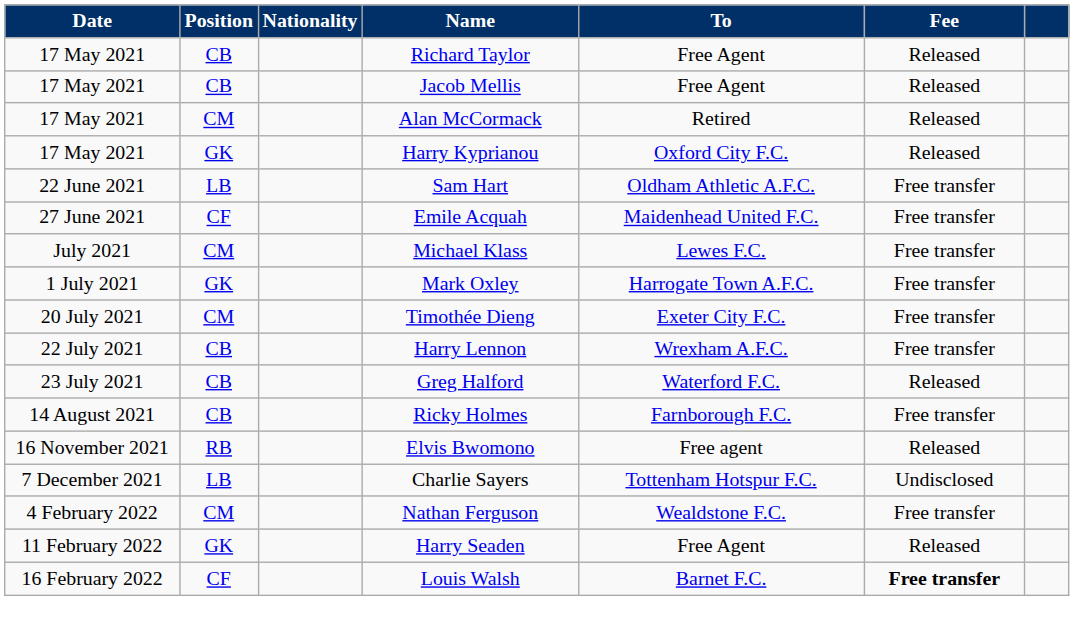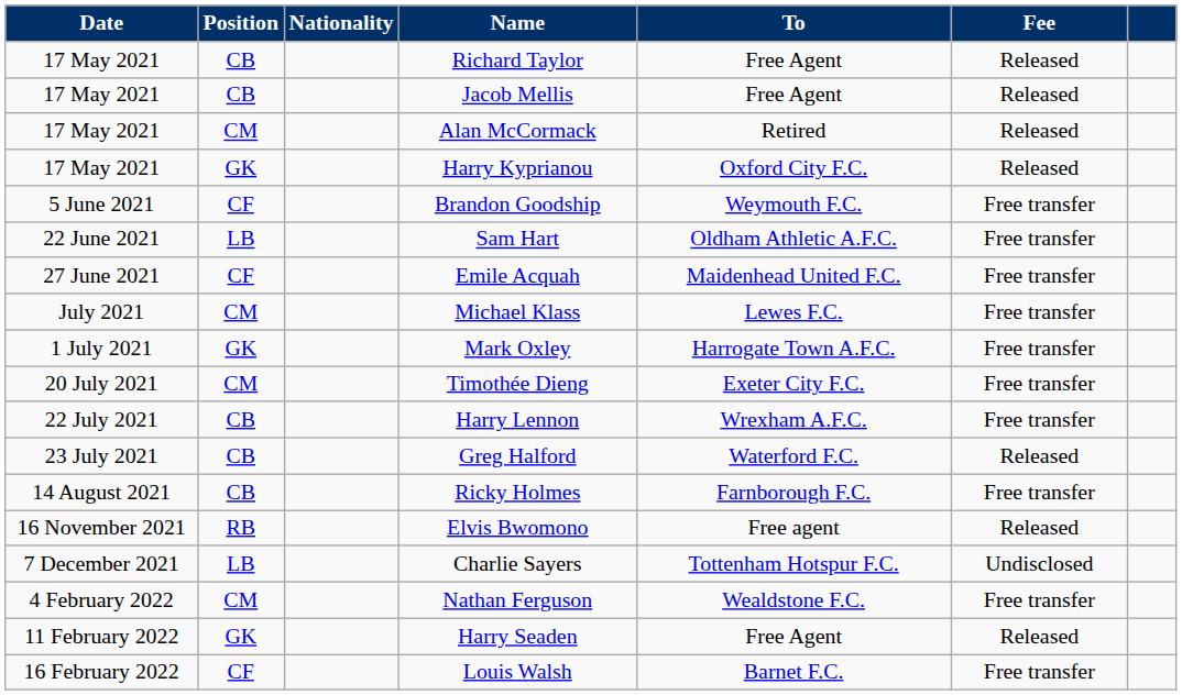+ row: 5 June 2021 | CF | Brandon Goodship | Weymouth F.C. | Free transfer
Louis Walsh | Fee: bold -> normal
